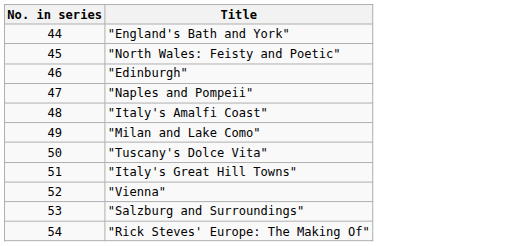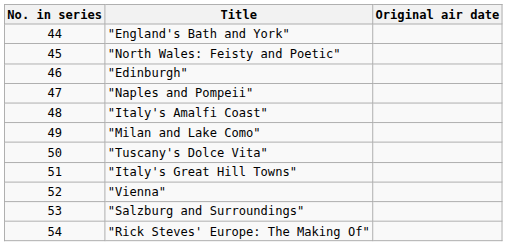+ column: Original air date
